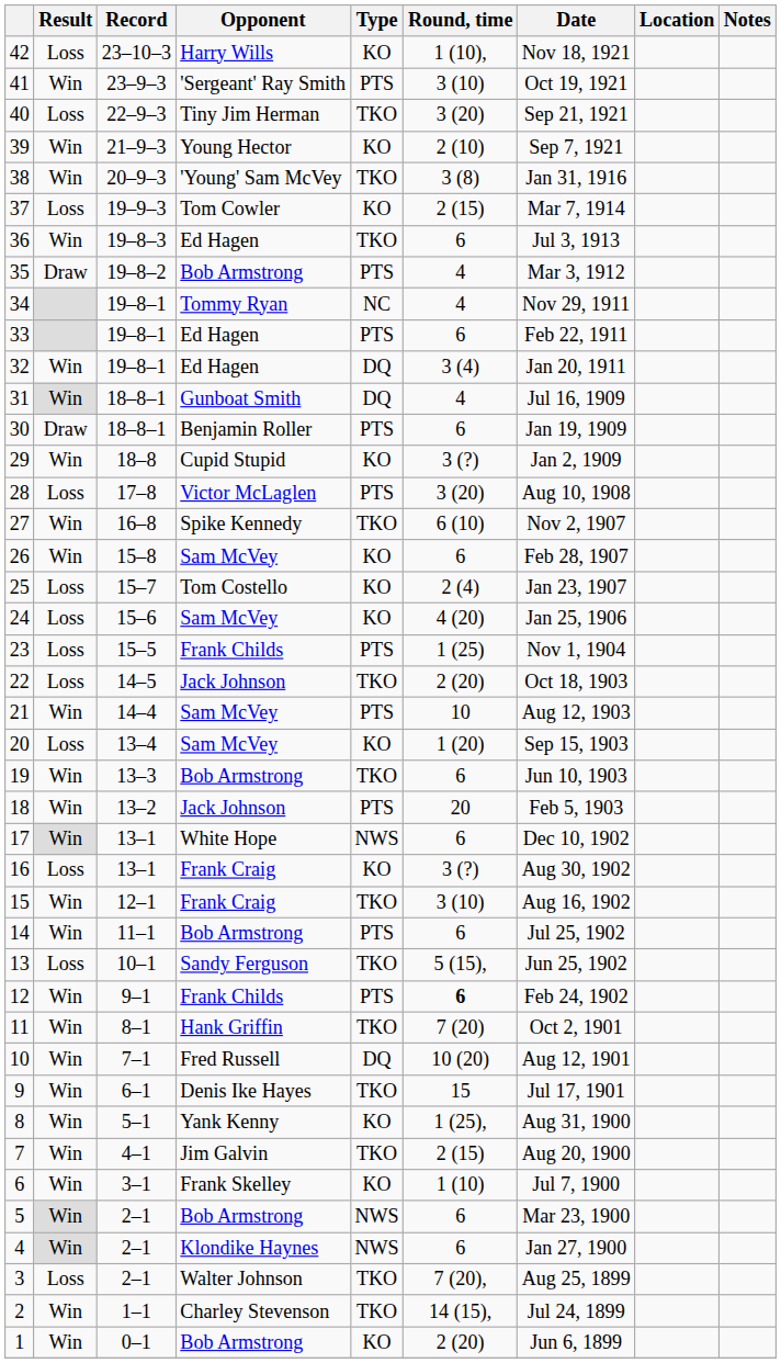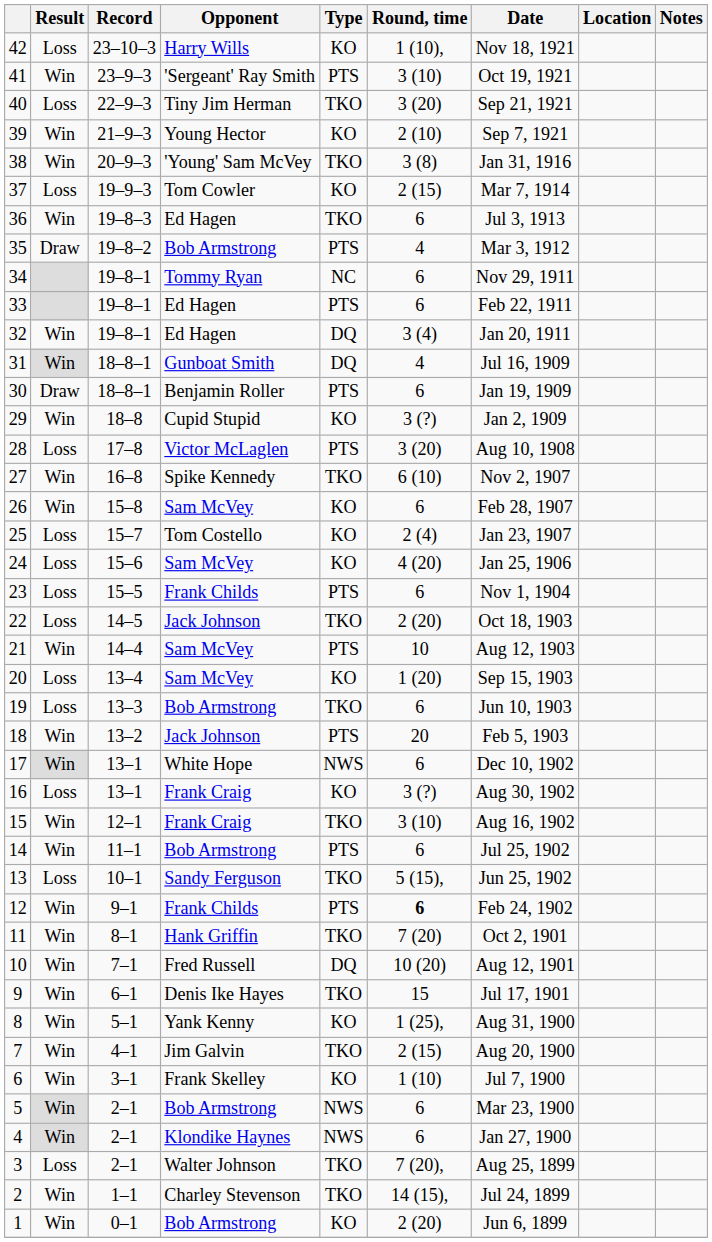34 | Round, time: 4 -> 6
23 | Round, time: 1 (25) -> 6
19 | Result: Win -> Loss
